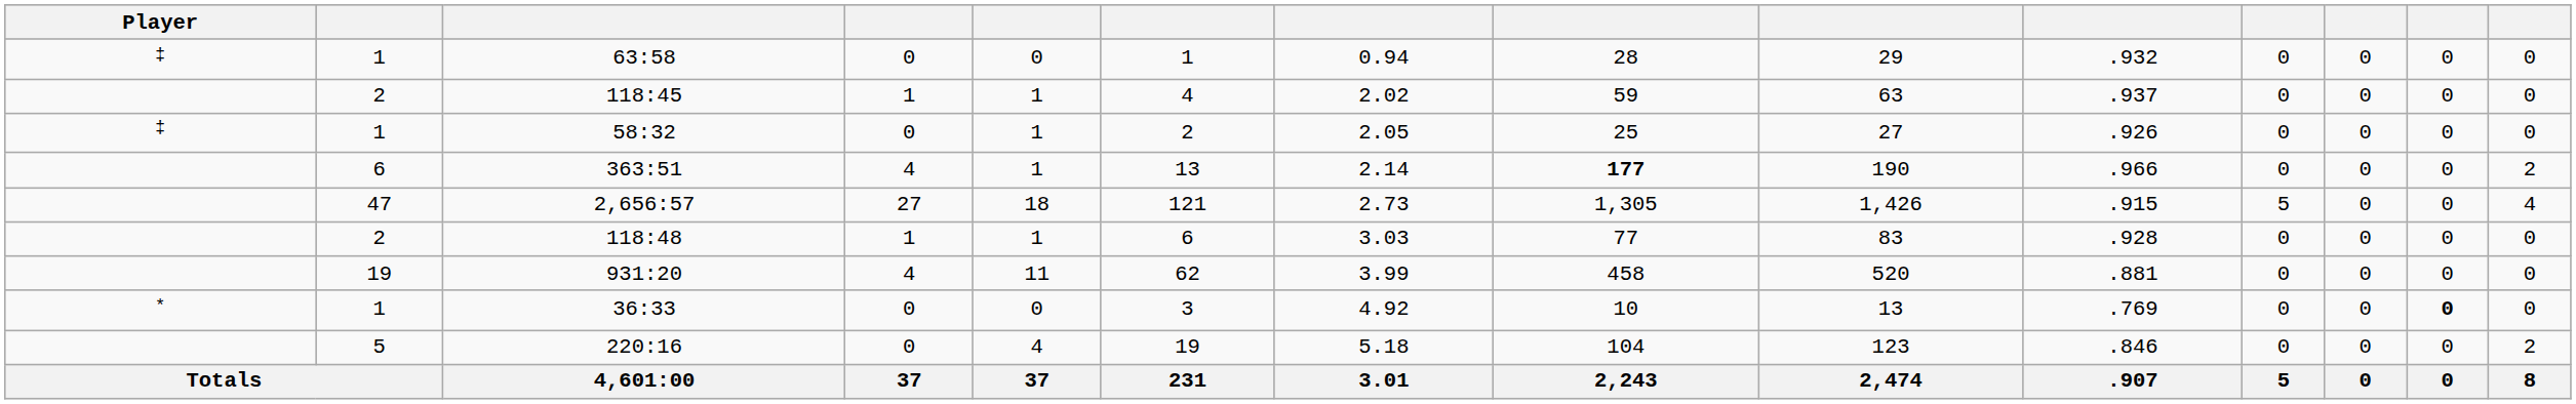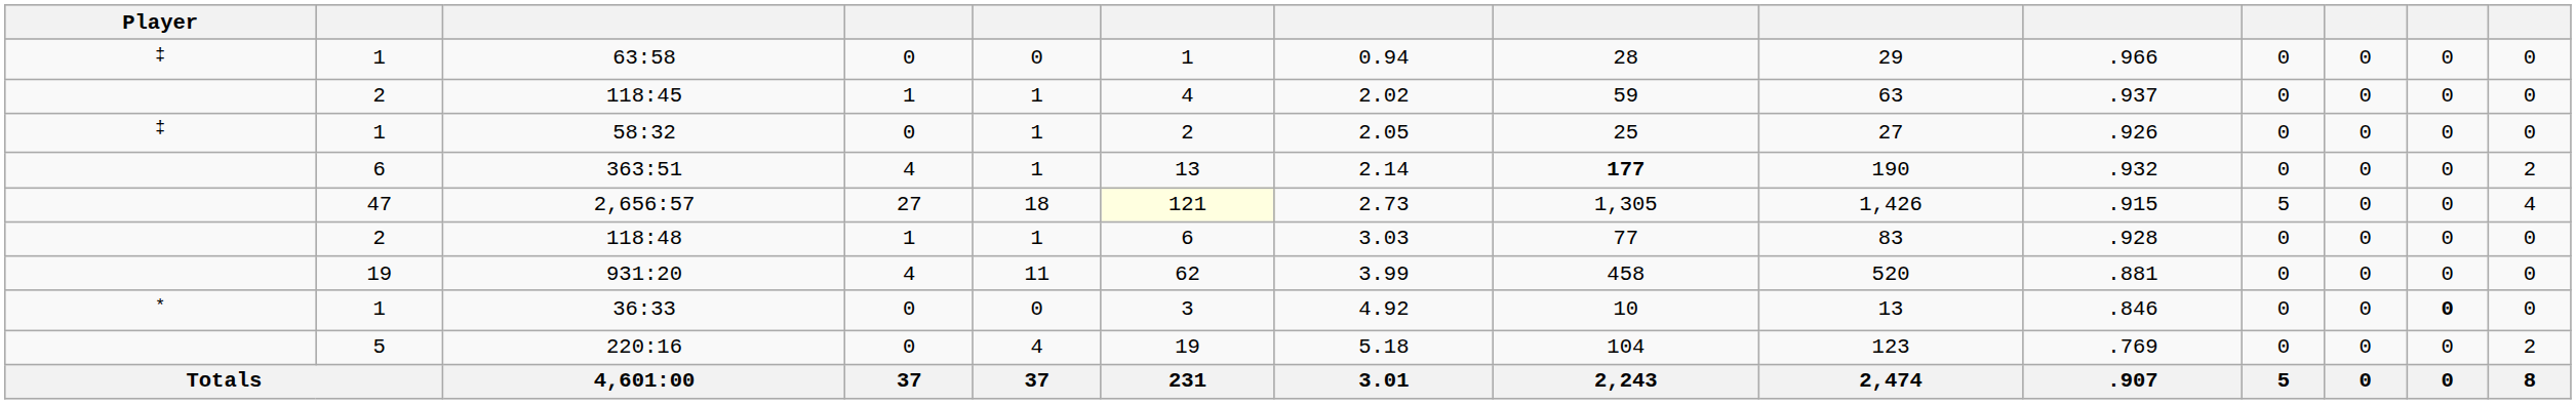63:58 | column 10: .932 -> .966
363:51 | column 10: .966 -> .932
2,656:57 | column 6: no background -> lightyellow background
36:33 | column 10: .769 -> .846
220:16 | column 10: .846 -> .769
